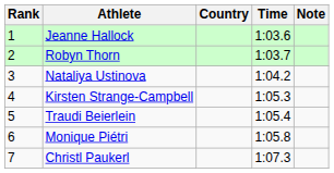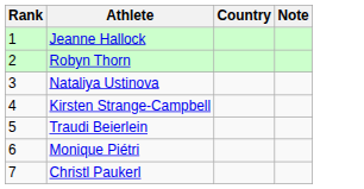- column: Time | 1:03.6 | 1:03.7 | 1:04.2 | 1:05.3 | 1:05.4 | 1:05.8 | 1:07.3
